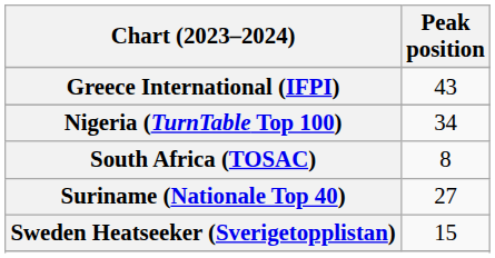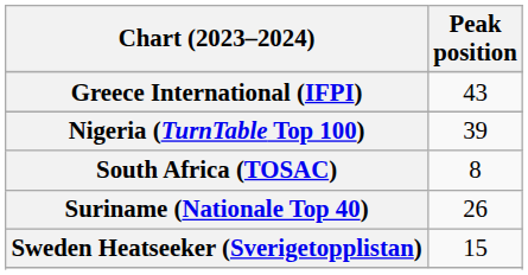Nigeria (TurnTable Top 100) | Peak position: 34 -> 39
Suriname (Nationale Top 40) | Peak position: 27 -> 26
